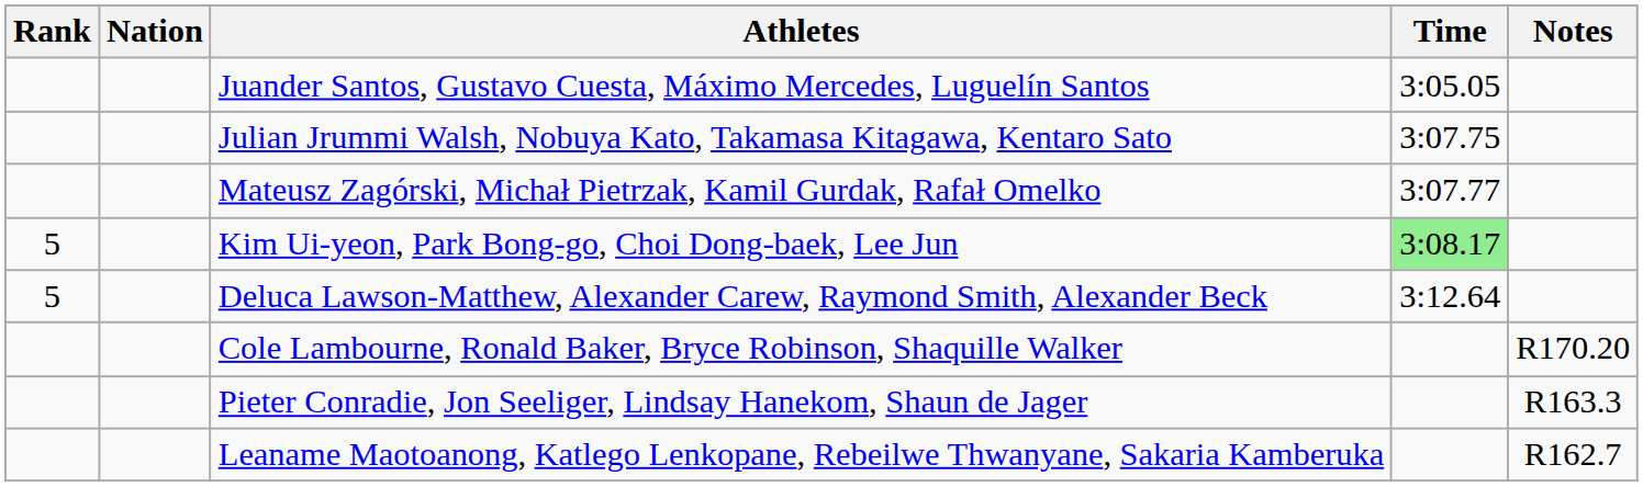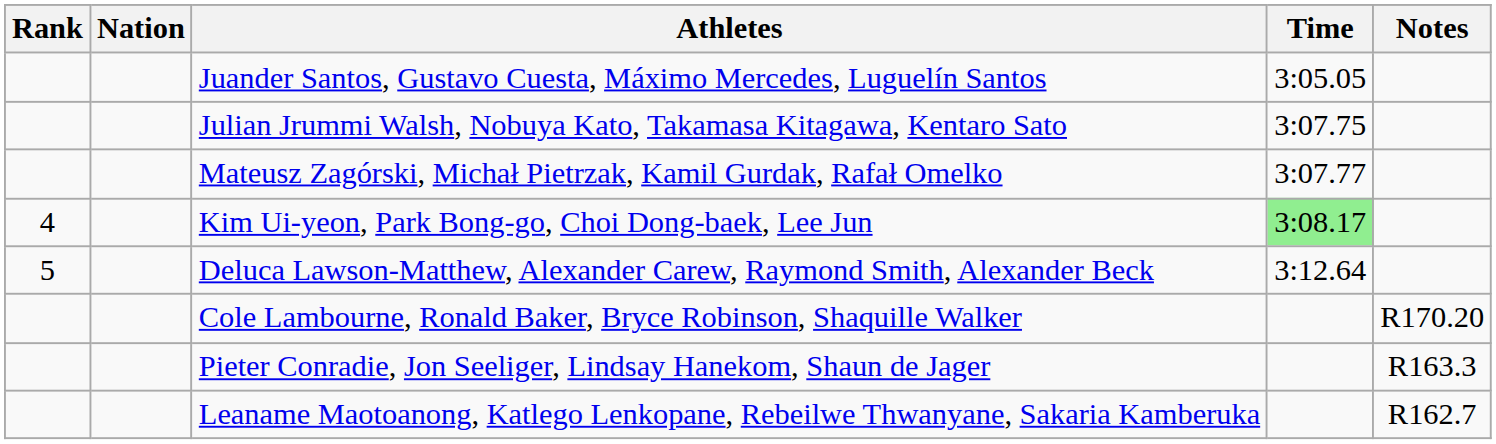Kim Ui-yeon, Park Bong-go, Choi Dong-baek, Lee Jun | Rank: 5 -> 4
